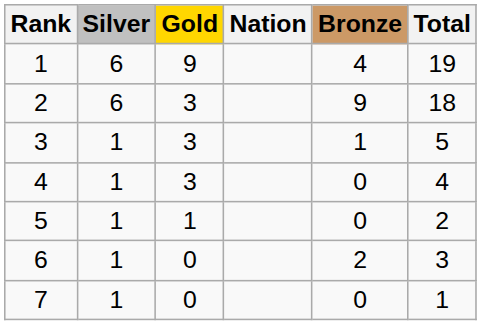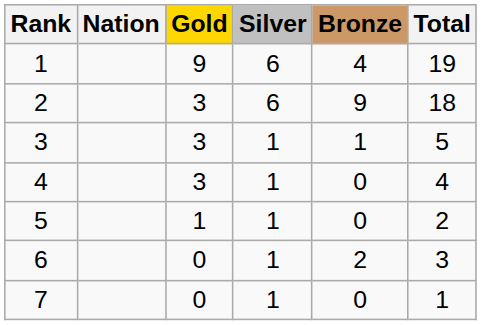columns swapped: Nation <-> Silver
